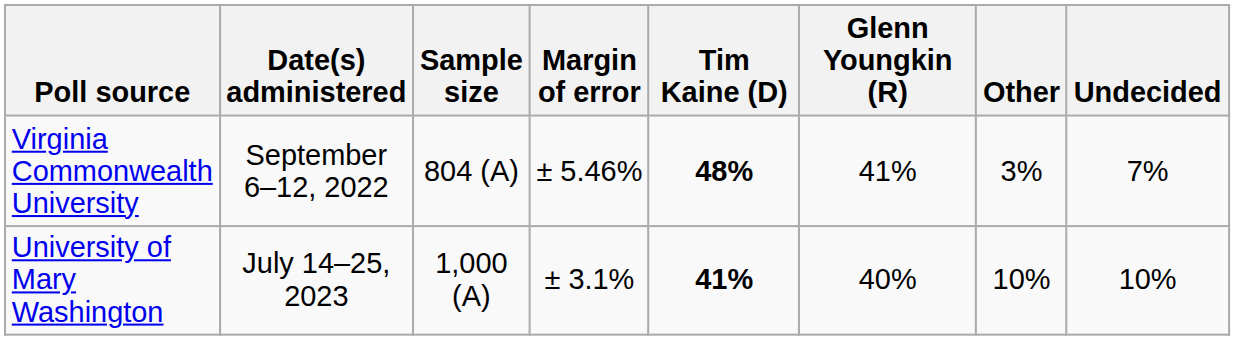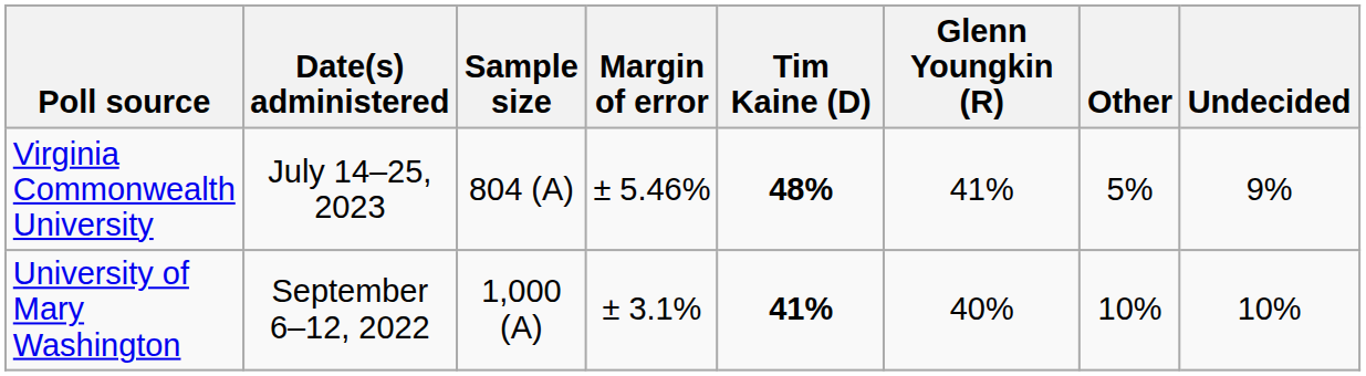Virginia Commonwealth University | Date(s) administered: September 6–12, 2022 -> July 14–25, 2023
Virginia Commonwealth University | Other: 3% -> 5%
Virginia Commonwealth University | Undecided: 7% -> 9%
University of Mary Washington | Date(s) administered: July 14–25, 2023 -> September 6–12, 2022
